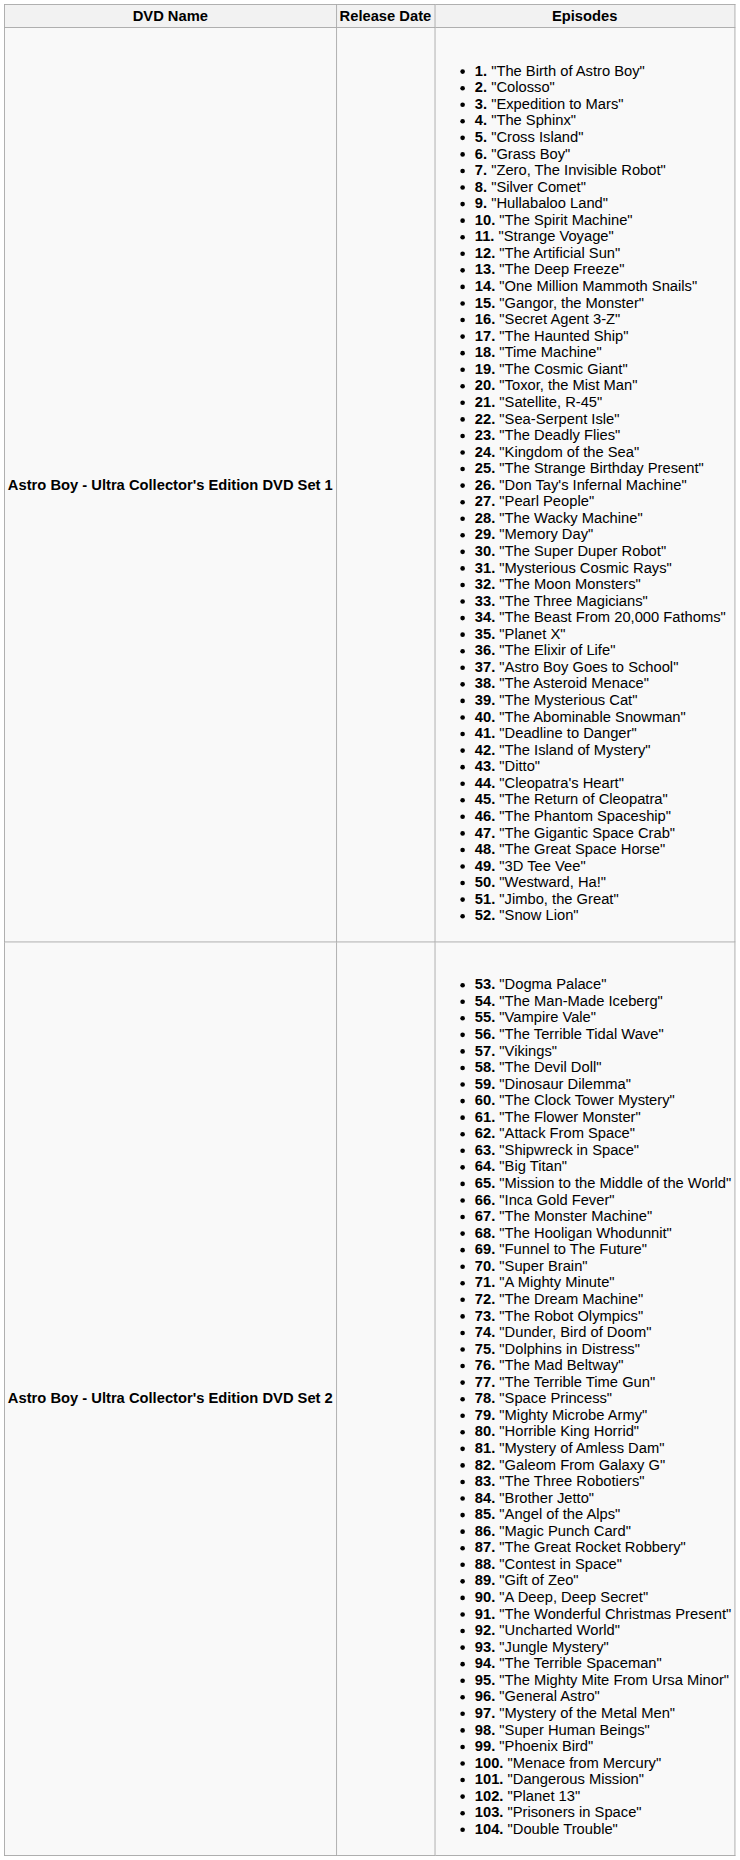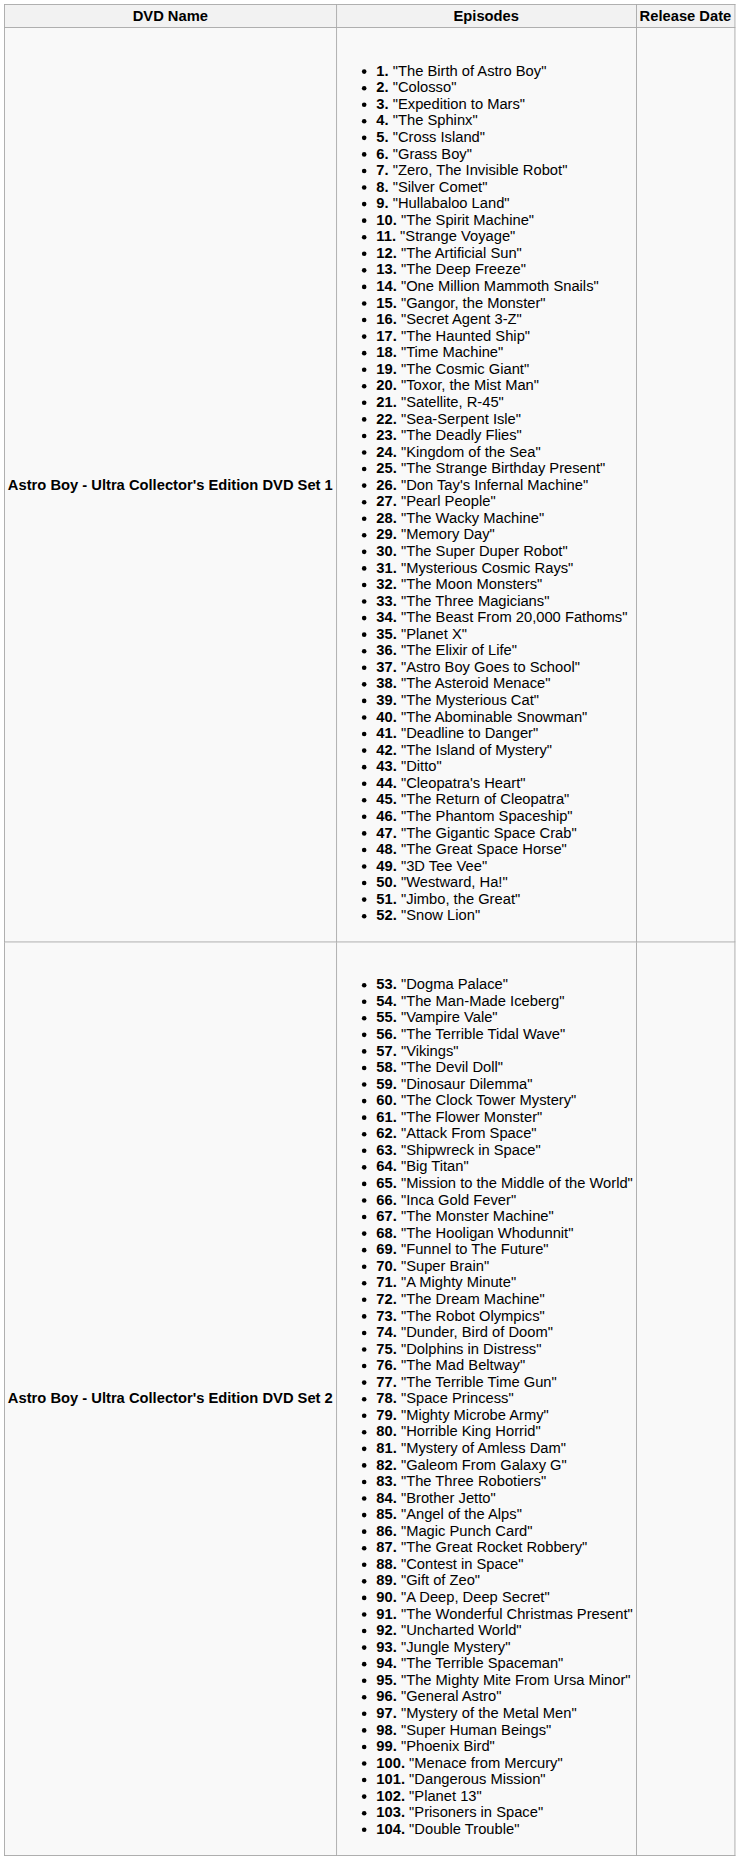columns swapped: Episodes <-> Release Date
